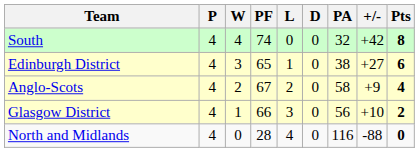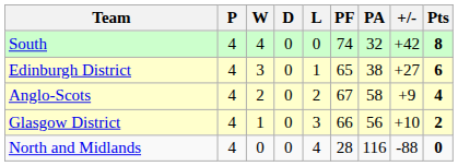columns swapped: D <-> PF
